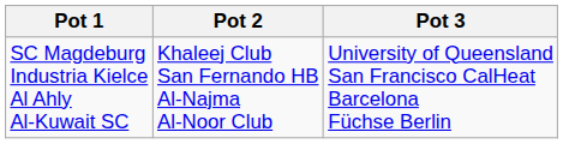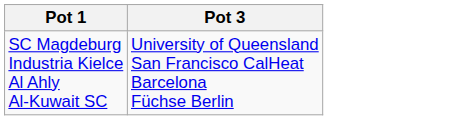- column: Pot 2 | Khaleej Club San Fernando HB Al-Najma Al-Noor Club
